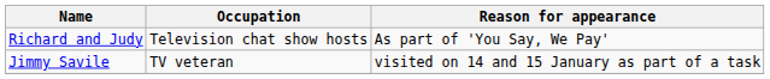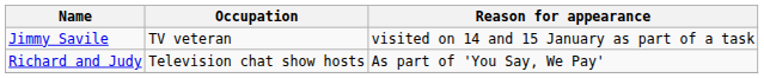rows swapped: Jimmy Savile <-> Richard and Judy
